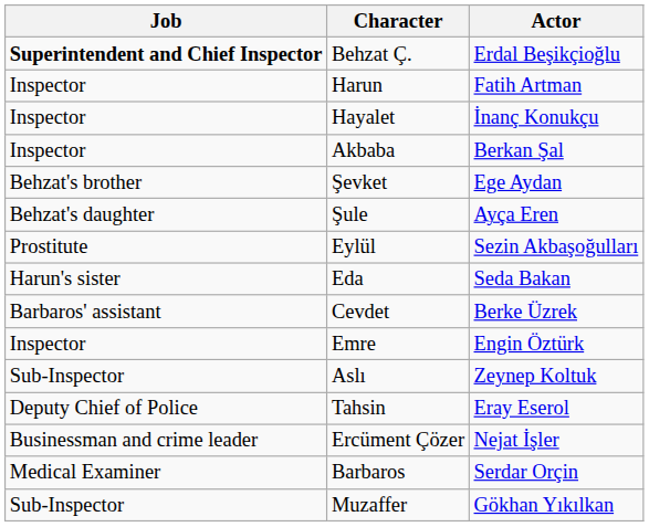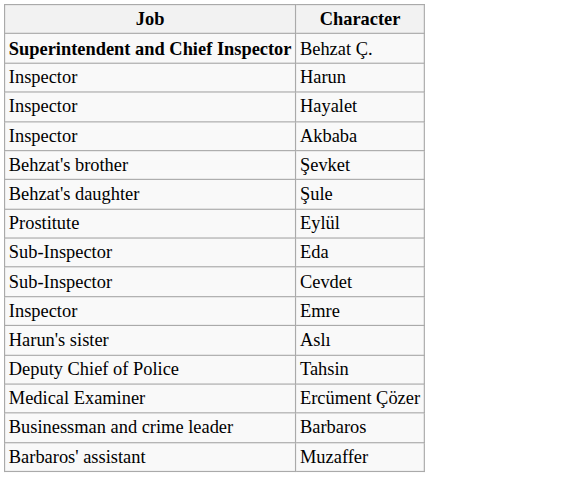- column: Actor | Erdal Beşikçioğlu | Fatih Artman | İnanç Konukçu | Berkan Şal | Ege Aydan | Ayça Eren | Sezin Akbaşoğulları | Seda Bakan | Berke Üzrek | Engin Öztürk | Zeynep Koltuk | Eray Eserol | Nejat İşler | Serdar Orçin | Gökhan Yıkılkan
Eda | Job: Harun's sister -> Sub-Inspector
Cevdet | Job: Barbaros' assistant -> Sub-Inspector
Aslı | Job: Sub-Inspector -> Harun's sister
Ercüment Çözer | Job: Businessman and crime leader -> Medical Examiner
Barbaros | Job: Medical Examiner -> Businessman and crime leader
Muzaffer | Job: Sub-Inspector -> Barbaros' assistant
